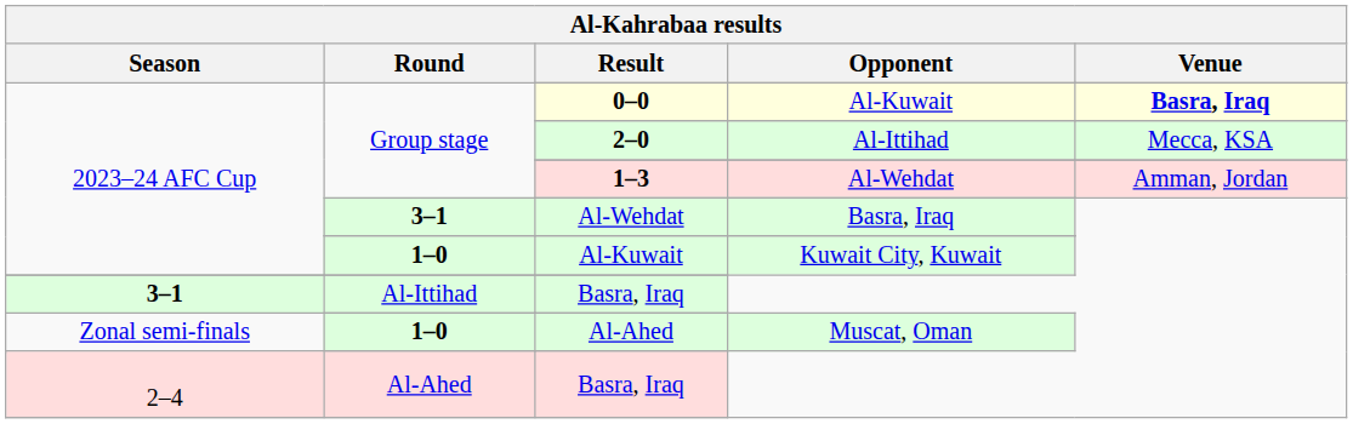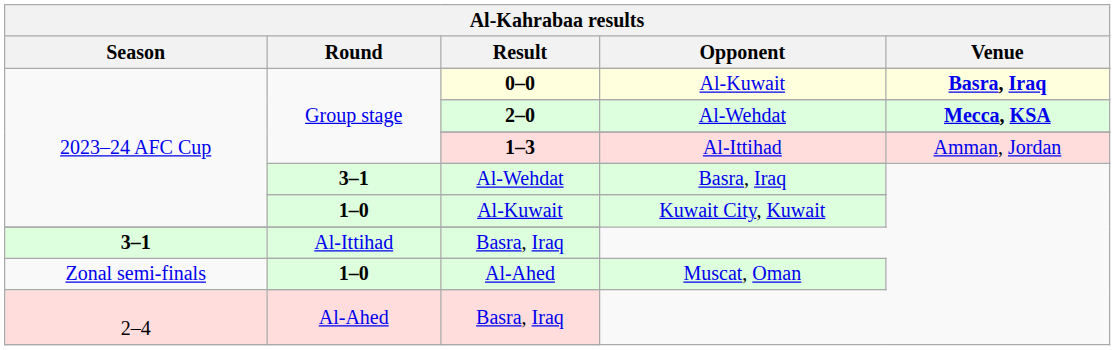2–0 | Opponent: Al-Ittihad -> Al-Wehdat
2–0 | Venue: normal -> bold
1–3 | Opponent: Al-Wehdat -> Al-Ittihad
